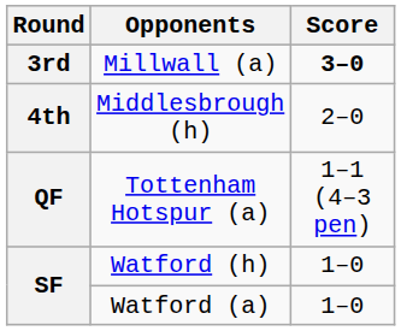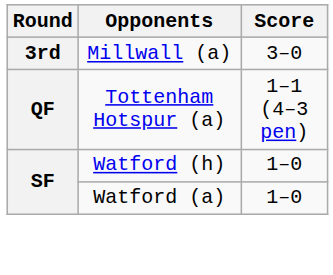Millwall (a) | Score: bold -> normal
- row: 4th | Middlesbrough (h) | 2–0
